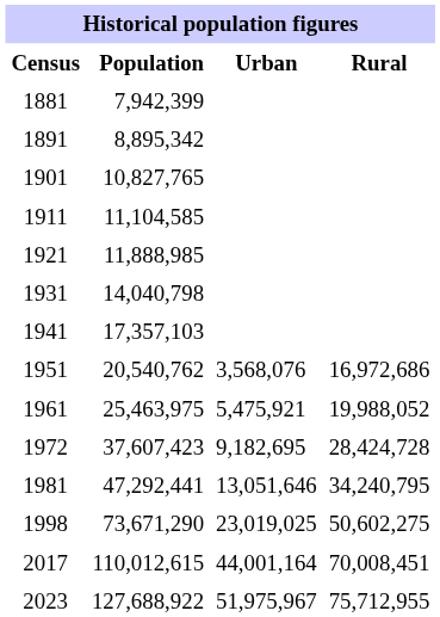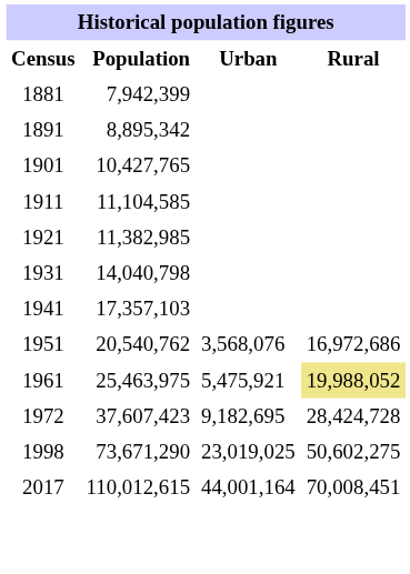1901 | Population: 10,827,765 -> 10,427,765
1921 | Population: 11,888,985 -> 11,382,985
1961 | Rural: no background -> khaki background
- row: 1981 | 47,292,441 | 13,051,646 | 34,240,795
- row: 2023 | 127,688,922 | 51,975,967 | 75,712,955
